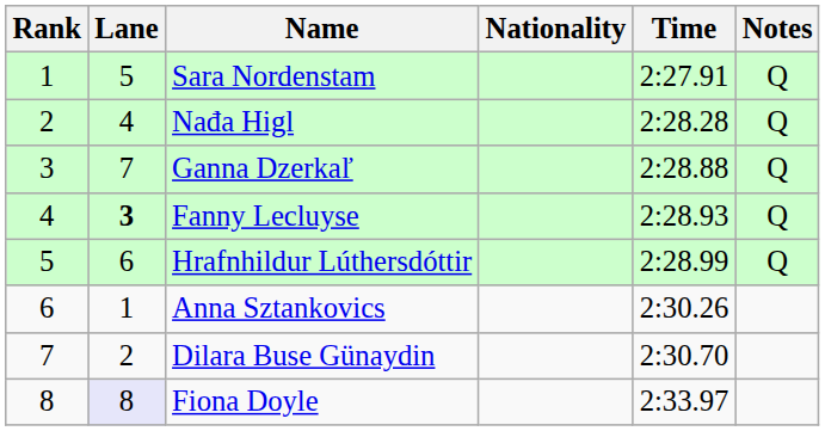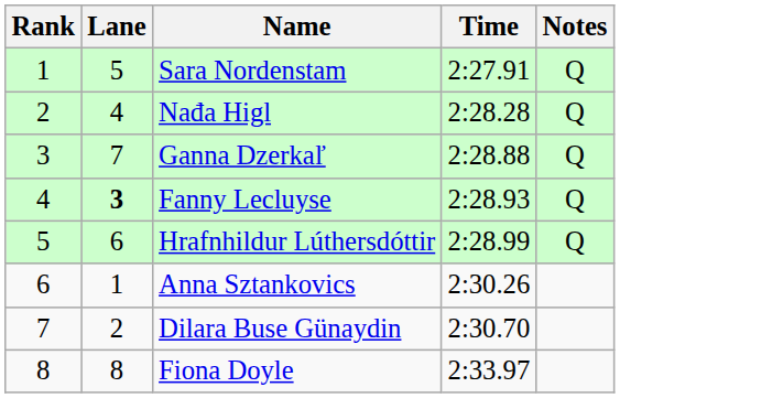- column: Nationality
Fiona Doyle | Lane: lavender background -> no background
